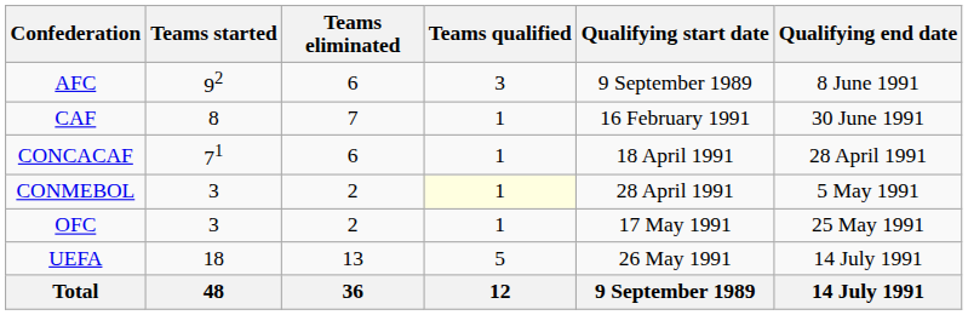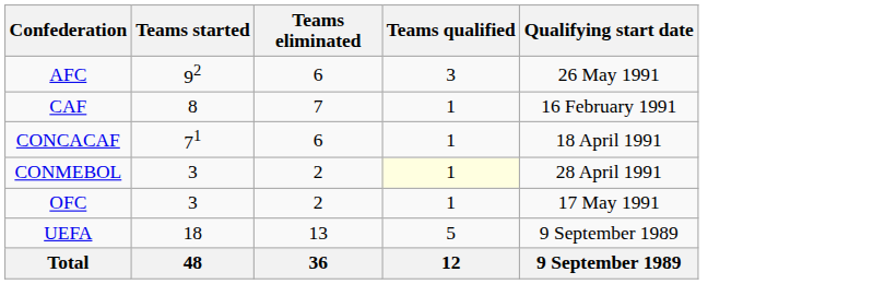- column: Qualifying end date | 8 June 1991 | 30 June 1991 | 28 April 1991 | 5 May 1991 | 25 May 1991 | 14 July 1991 | 14 July 1991
AFC | Qualifying start date: 9 September 1989 -> 26 May 1991
UEFA | Qualifying start date: 26 May 1991 -> 9 September 1989
